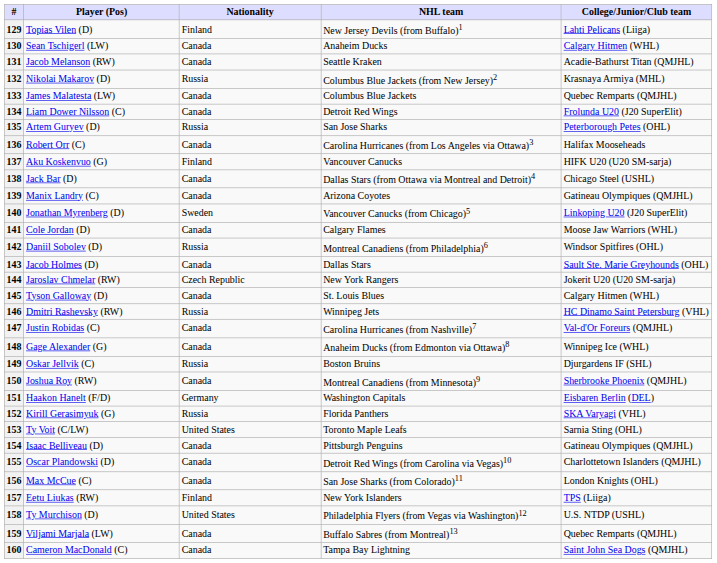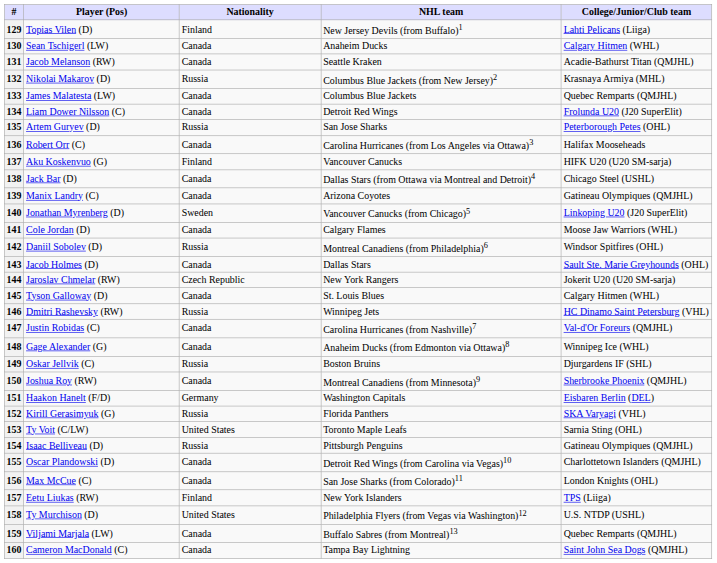154 | Nationality: Canada -> Russia
